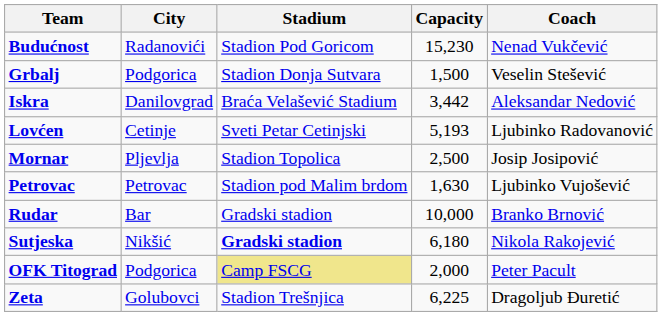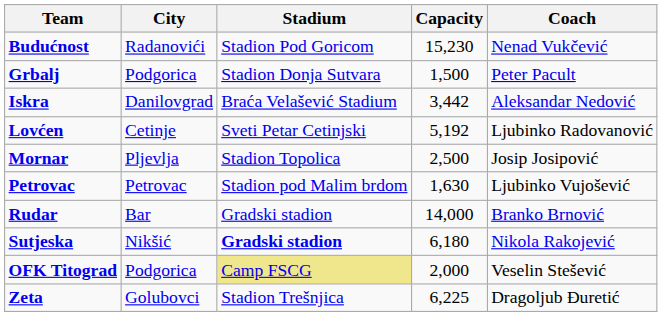Grbalj | Coach: Veselin Stešević -> Peter Pacult
Lovćen | Capacity: 5,193 -> 5,192
Rudar | Capacity: 10,000 -> 14,000
OFK Titograd | Coach: Peter Pacult -> Veselin Stešević
